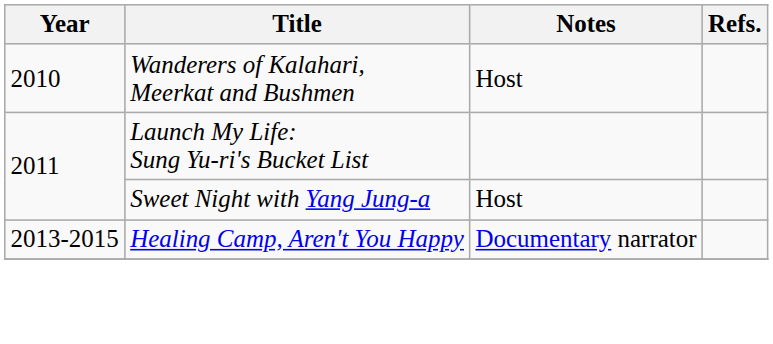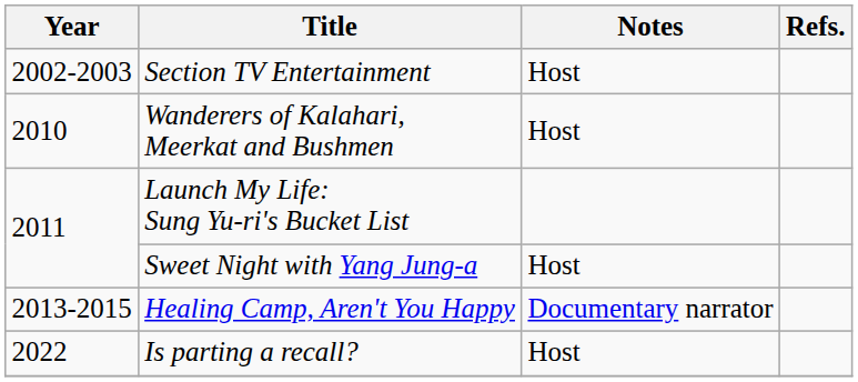+ row: 2002-2003 | Section TV Entertainment | Host
+ row: 2022 | Is parting a recall? | Host
